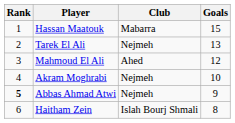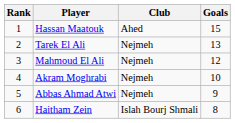Hassan Maatouk | Club: Mabarra -> Ahed
Mahmoud El Ali | Club: Ahed -> Nejmeh
Abbas Ahmad Atwi | Rank: bold -> normal
